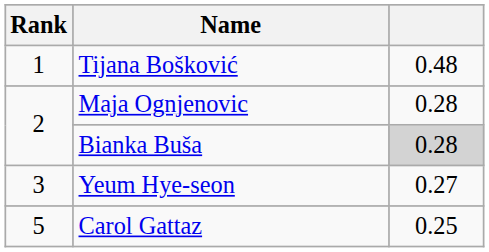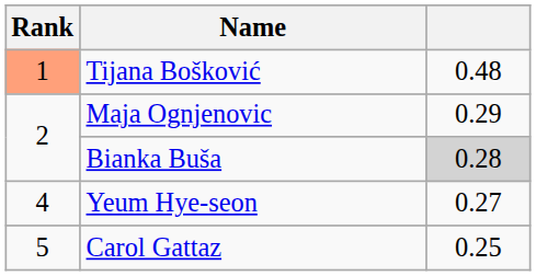Tijana Bošković | Rank: no background -> lightsalmon background
Maja Ognjenovic | column 3: 0.28 -> 0.29
Yeum Hye-seon | Rank: 3 -> 4
